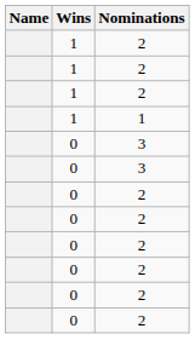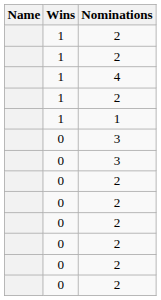+ row: 1 | 4
